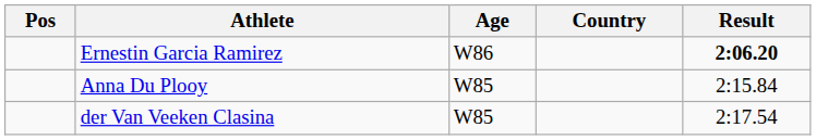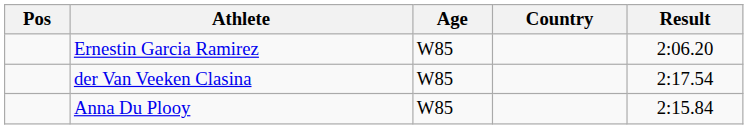Ernestin Garcia Ramirez | Age: W86 -> W85
Ernestin Garcia Ramirez | Result: bold -> normal
rows swapped: Anna Du Plooy <-> der Van Veeken Clasina
